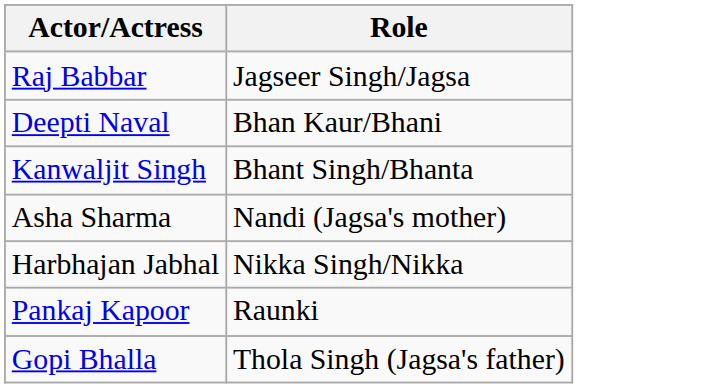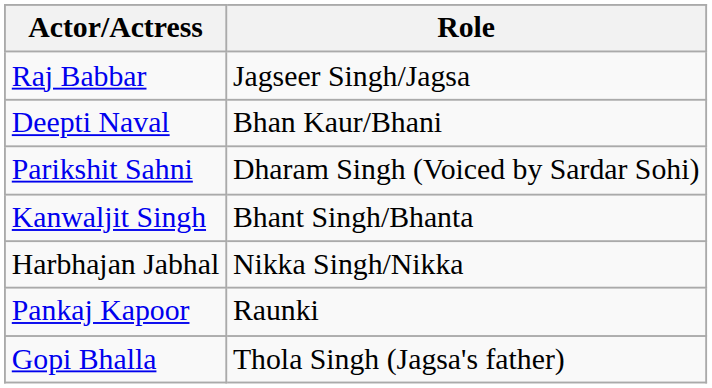+ row: Parikshit Sahni | Dharam Singh (Voiced by Sardar Sohi)
- row: Asha Sharma | Nandi (Jagsa's mother)
